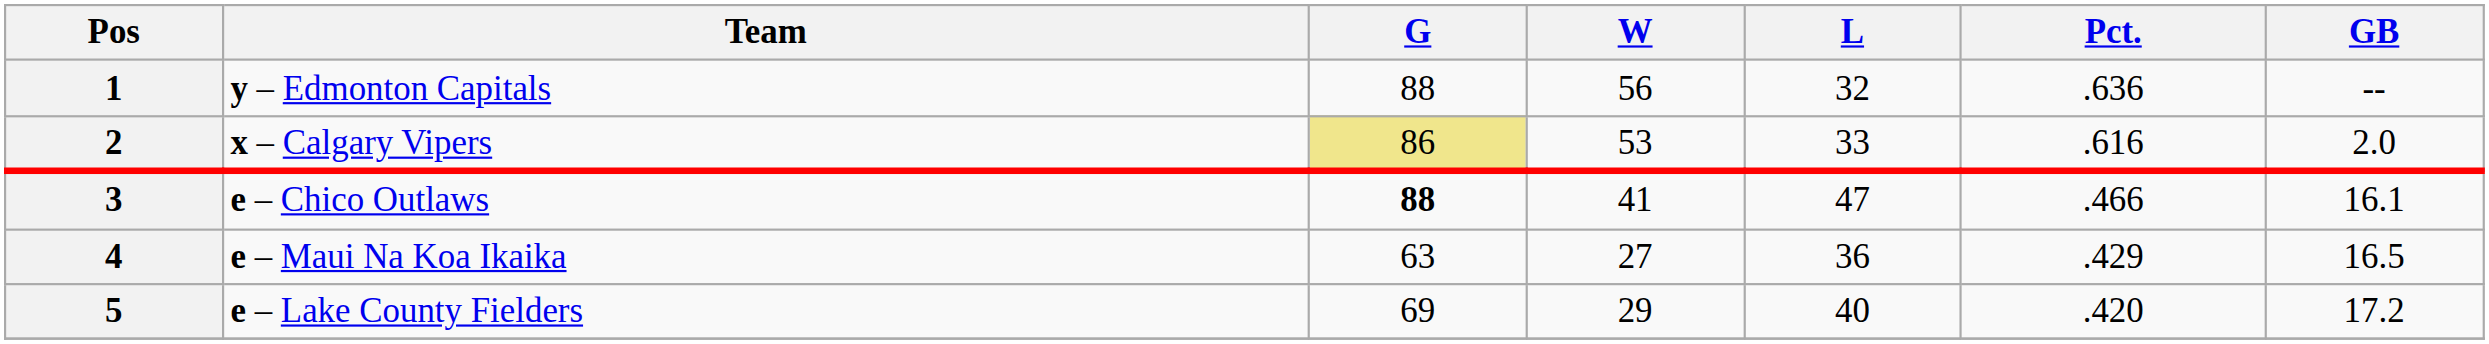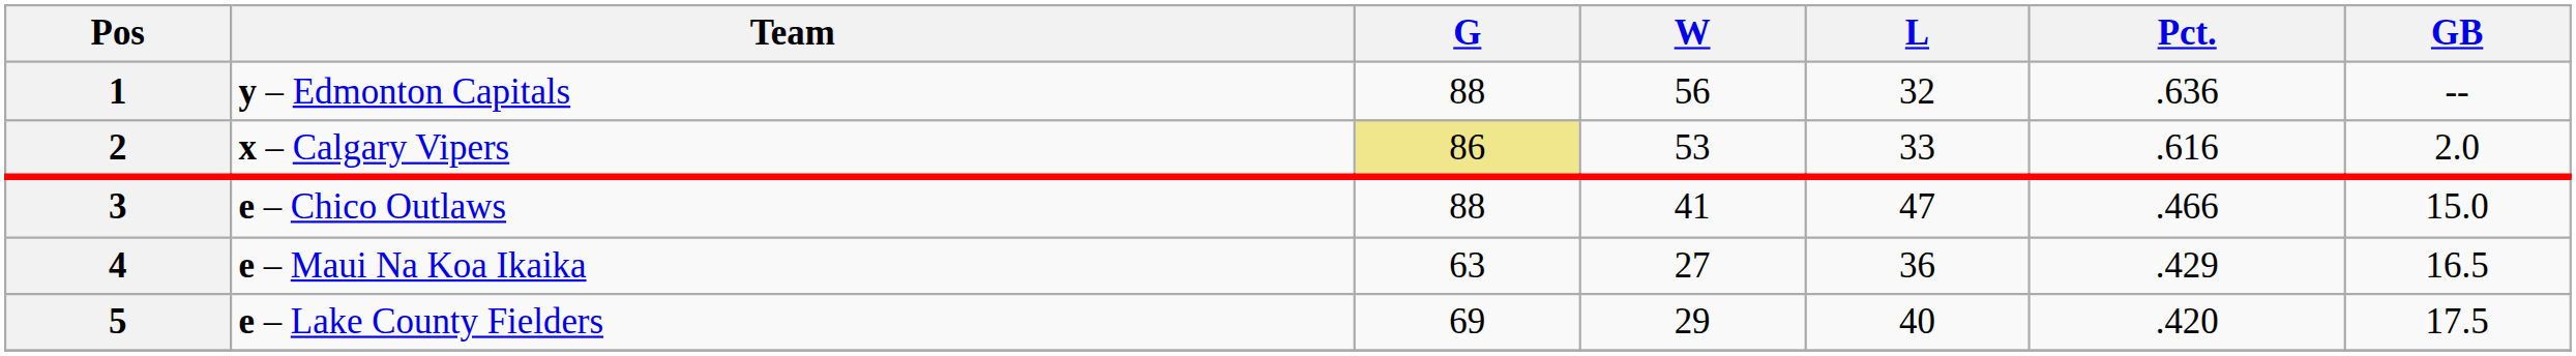3 | G: bold -> normal
3 | GB: 16.1 -> 15.0
5 | GB: 17.2 -> 17.5
